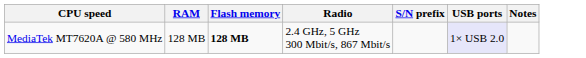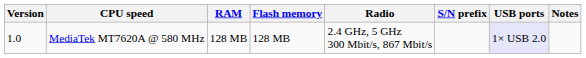+ column: Version | 1.0
MediaTek MT7620A @ 580 MHz | Flash memory: bold -> normal
